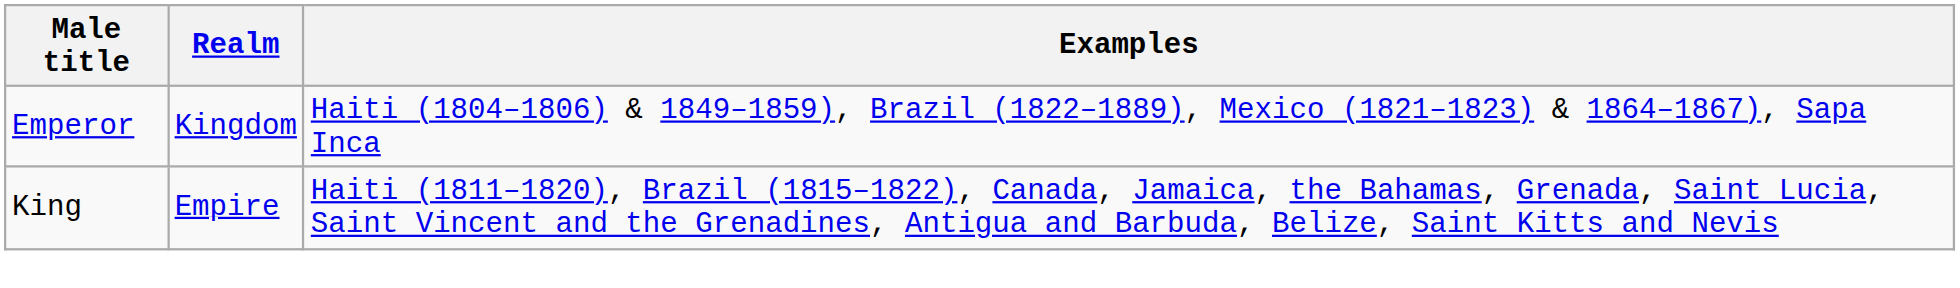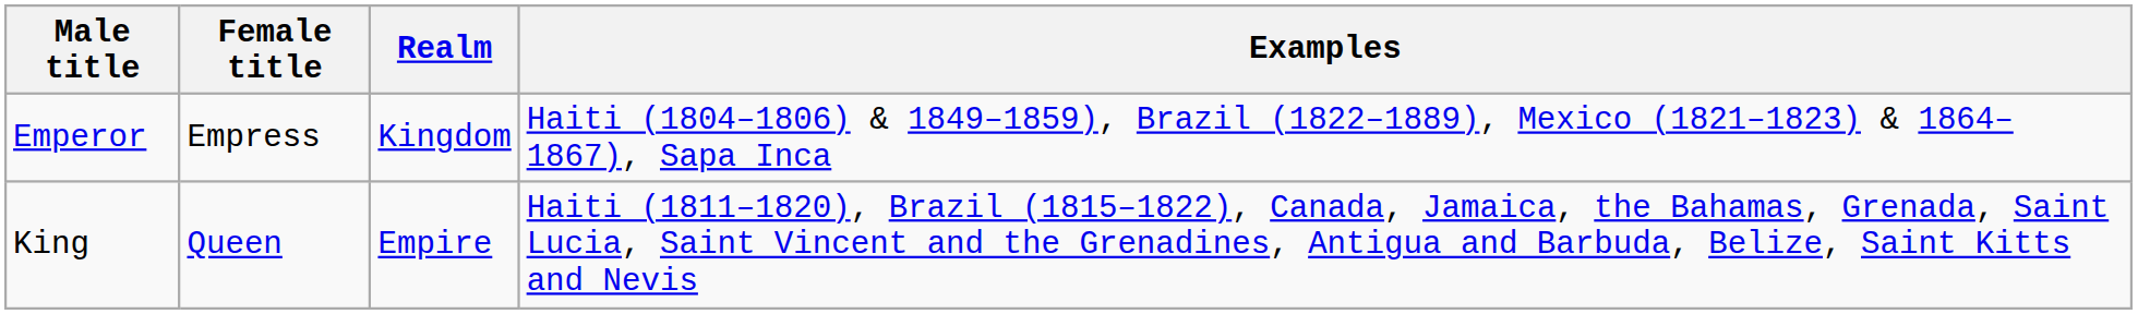+ column: Female title | Empress | Queen
